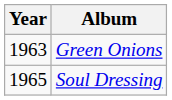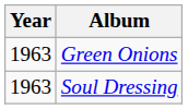Soul Dressing | Year: 1965 -> 1963
